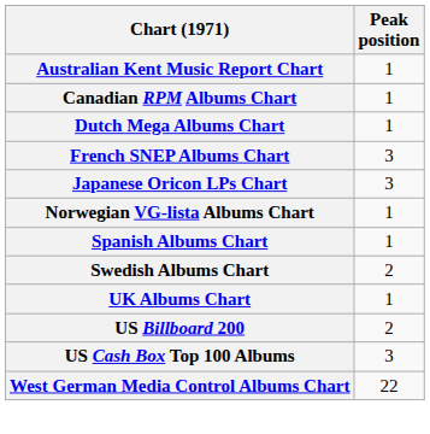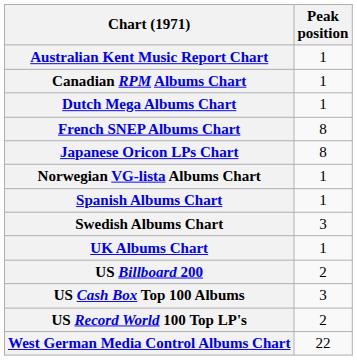French SNEP Albums Chart | Peak position: 3 -> 8
Japanese Oricon LPs Chart | Peak position: 3 -> 8
Swedish Albums Chart | Peak position: 2 -> 3
+ row: US Record World 100 Top LP's | 2
